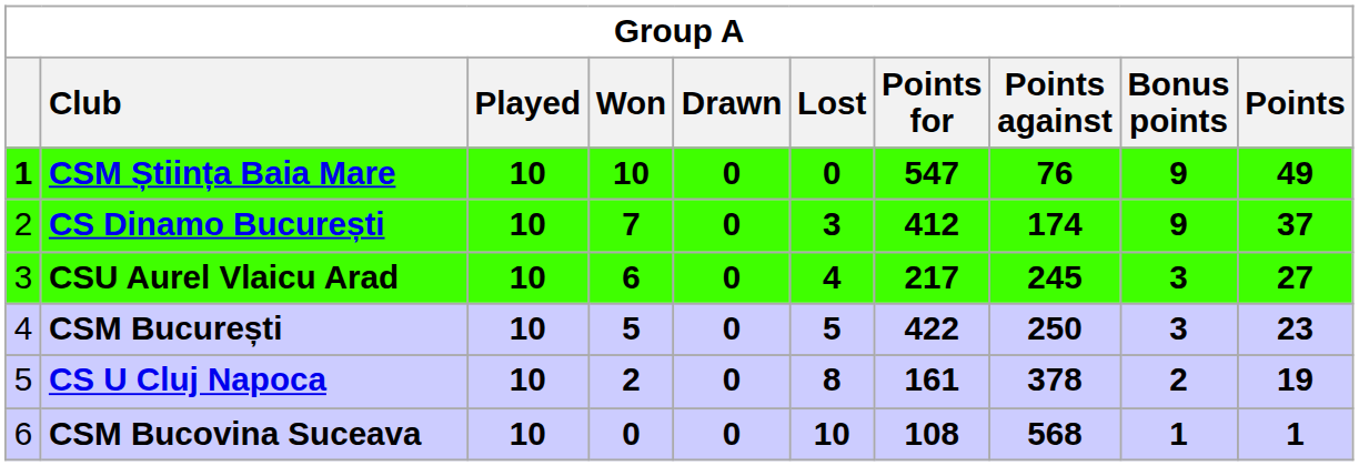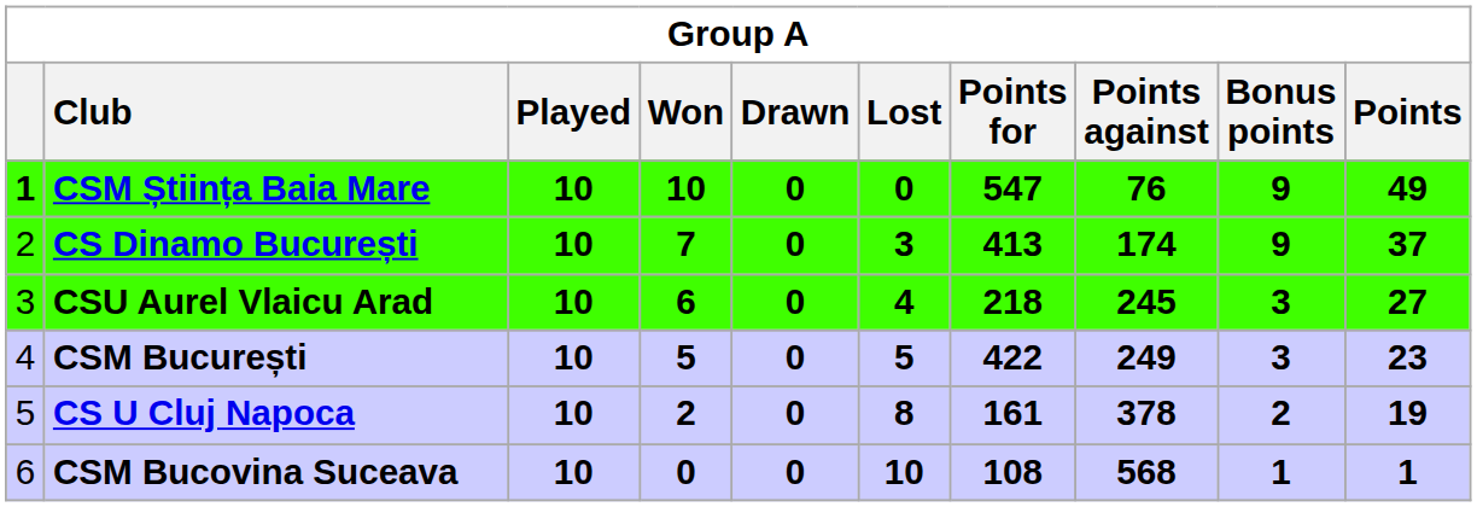CS Dinamo București | Points for: 412 -> 413
CSU Aurel Vlaicu Arad | Points for: 217 -> 218
CSM București | Points against: 250 -> 249
